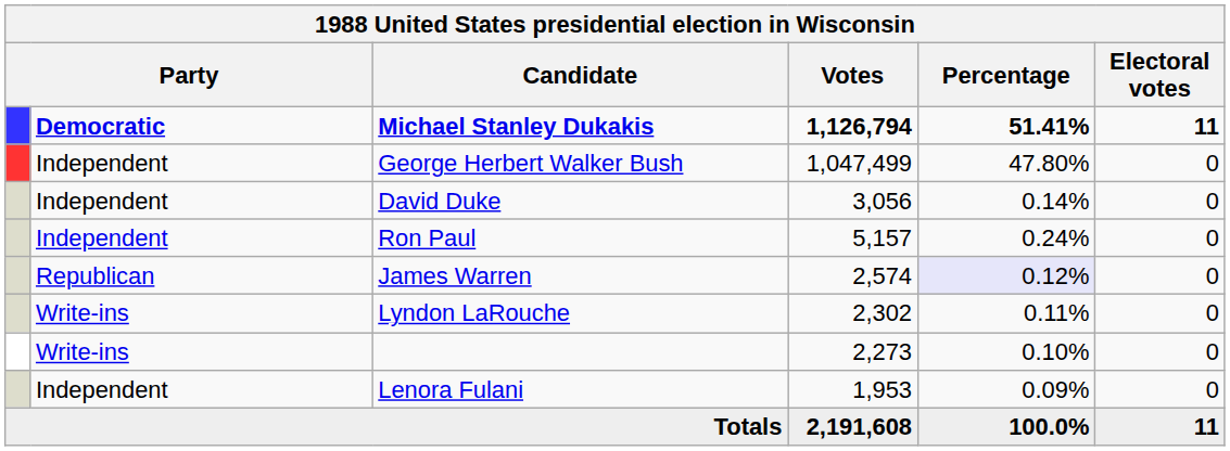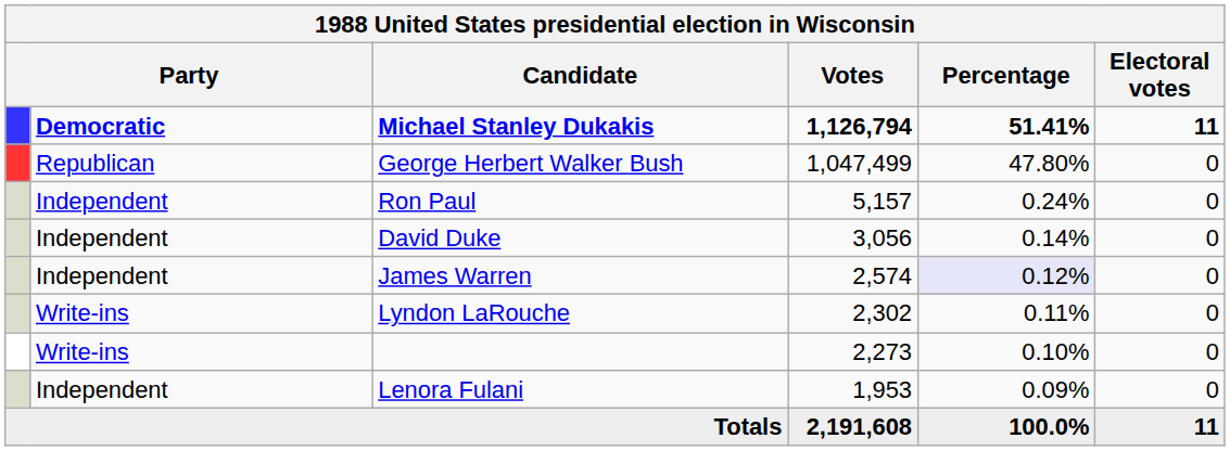George Herbert Walker Bush | column 2: Independent -> Republican
rows swapped: Ron Paul <-> David Duke
James Warren | column 2: Republican -> Independent
